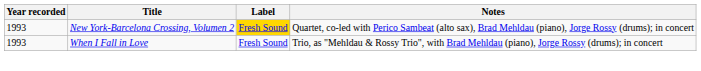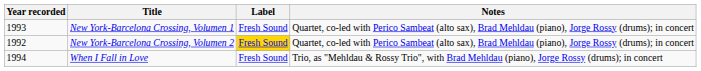+ row: 1993 | New York-Barcelona Crossing, Volumen 1 | Fresh Sound | Quartet, co-led with Perico Sambeat (alto sax), Brad Mehldau (piano), Jorge Rossy (drums); in concert
New York-Barcelona Crossing, Volumen 2 | Year recorded: 1993 -> 1992
When I Fall in Love | Year recorded: 1993 -> 1994
